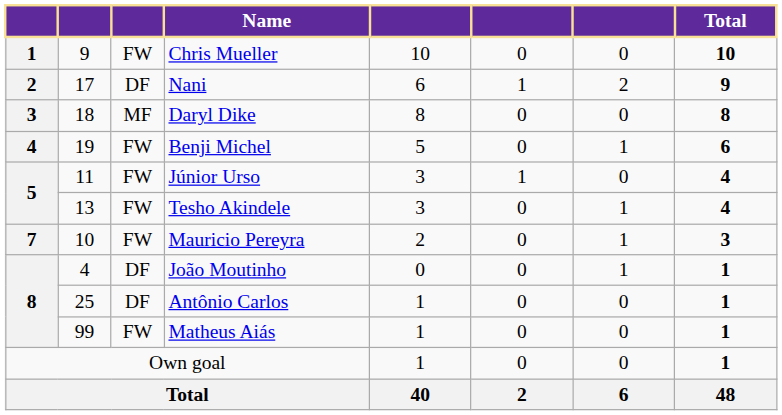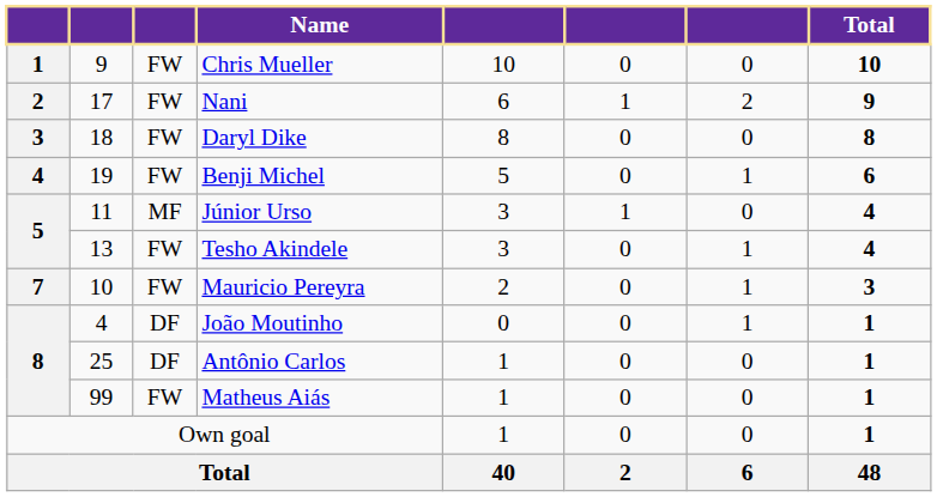Nani | column 3: DF -> FW
Daryl Dike | column 3: MF -> FW
Júnior Urso | column 3: FW -> MF
